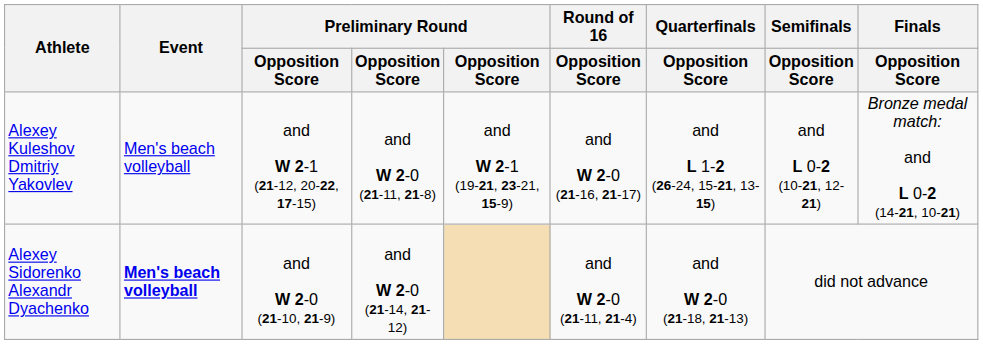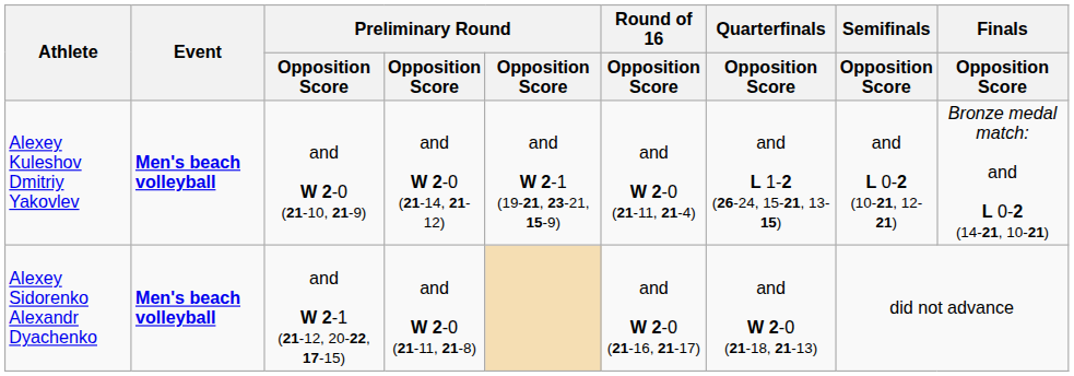Alexey Kuleshov Dmitriy Yakovlev | Event: normal -> bold
Alexey Kuleshov Dmitriy Yakovlev | column 3: and W 2-1 (21-12, 20-22, 17-15) -> and W 2-0 (21-10, 21-9)
Alexey Kuleshov Dmitriy Yakovlev | column 4: and W 2-0 (21-11, 21-8) -> and W 2-0 (21-14, 21-12)
Alexey Kuleshov Dmitriy Yakovlev | Round of 16 / Opposition Score: and W 2-0 (21-16, 21-17) -> and W 2-0 (21-11, 21-4)
Alexey Sidorenko Alexandr Dyachenko | column 3: and W 2-0 (21-10, 21-9) -> and W 2-1 (21-12, 20-22, 17-15)
Alexey Sidorenko Alexandr Dyachenko | column 4: and W 2-0 (21-14, 21-12) -> and W 2-0 (21-11, 21-8)
Alexey Sidorenko Alexandr Dyachenko | Round of 16 / Opposition Score: and W 2-0 (21-11, 21-4) -> and W 2-0 (21-16, 21-17)
